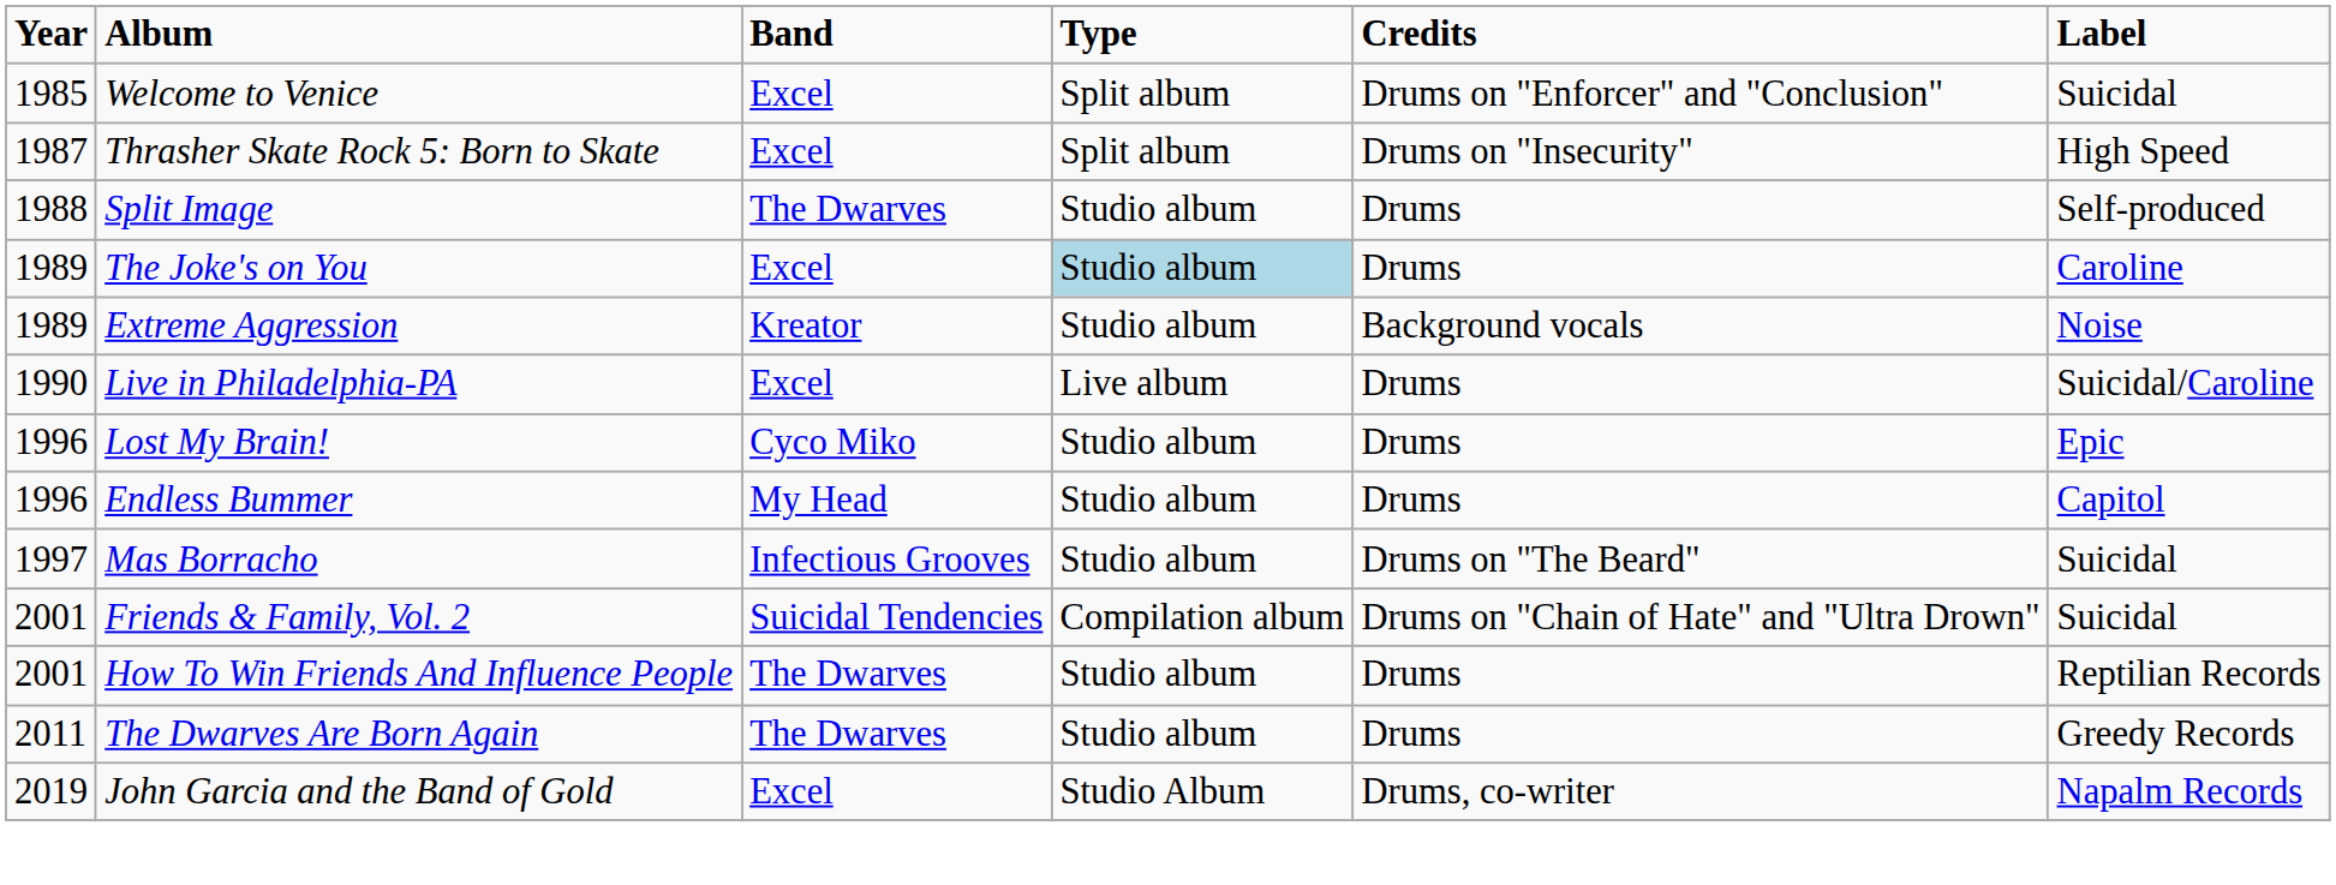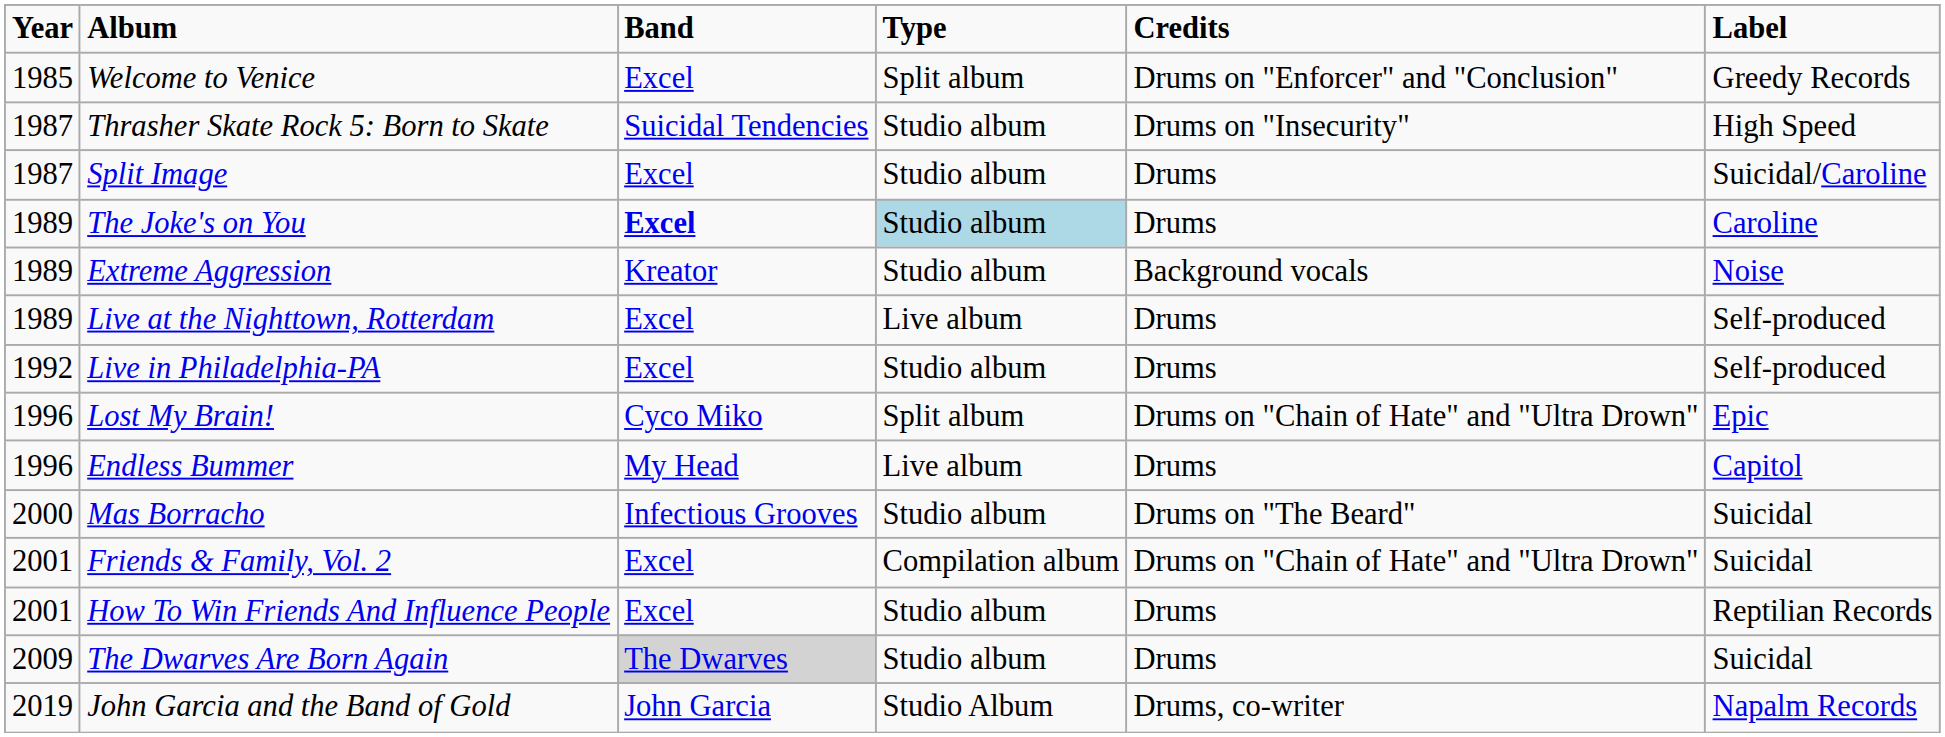Welcome to Venice | Label: Suicidal -> Greedy Records
Thrasher Skate Rock 5: Born to Skate | Band: Excel -> Suicidal Tendencies
Thrasher Skate Rock 5: Born to Skate | Type: Split album -> Studio album
Split Image | Year: 1988 -> 1987
Split Image | Band: The Dwarves -> Excel
Split Image | Label: Self-produced -> Suicidal/Caroline
The Joke's on You | Band: normal -> bold
+ row: 1989 | Live at the Nighttown, Rotterdam | Excel | Live album | Drums | Self-produced
Live in Philadelphia-PA | Year: 1990 -> 1992
Live in Philadelphia-PA | Type: Live album -> Studio album
Live in Philadelphia-PA | Label: Suicidal/Caroline -> Self-produced
Lost My Brain! | Type: Studio album -> Split album
Lost My Brain! | Credits: Drums -> Drums on "Chain of Hate" and "Ultra Drown"
Endless Bummer | Type: Studio album -> Live album
Mas Borracho | Year: 1997 -> 2000
Friends & Family, Vol. 2 | Band: Suicidal Tendencies -> Excel
How To Win Friends And Influence People | Band: The Dwarves -> Excel
The Dwarves Are Born Again | Year: 2011 -> 2009
The Dwarves Are Born Again | Band: no background -> lightgrey background
The Dwarves Are Born Again | Label: Greedy Records -> Suicidal
John Garcia and the Band of Gold | Band: Excel -> John Garcia
